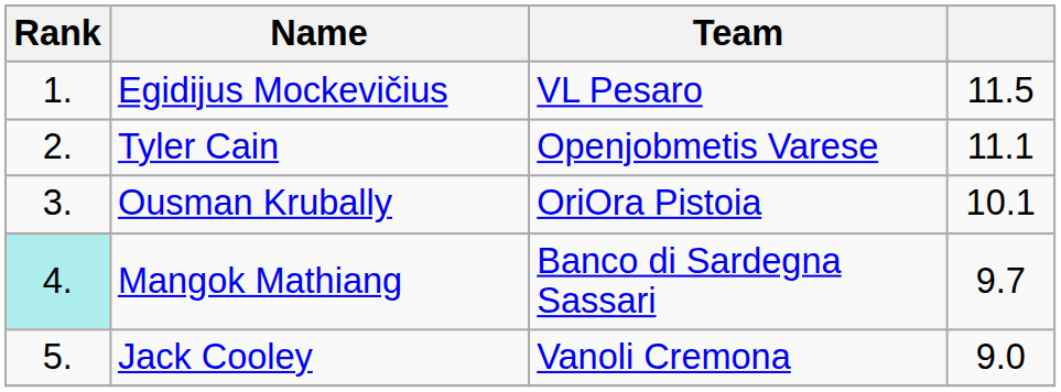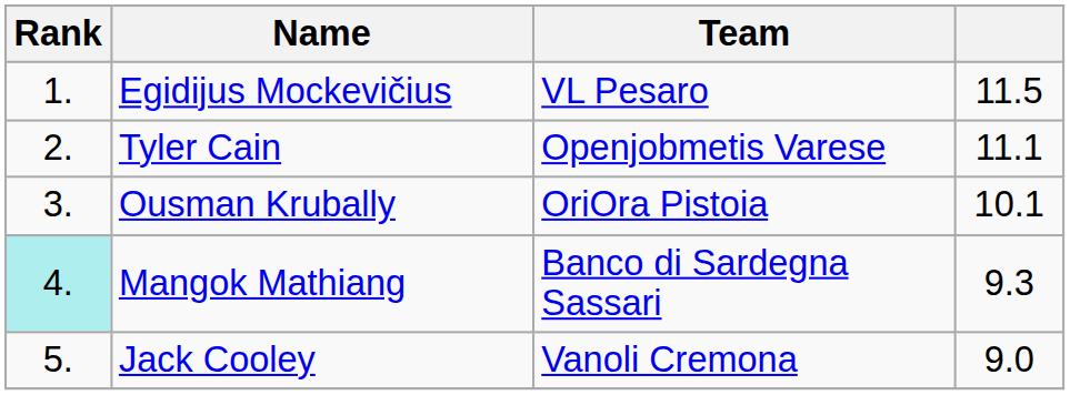Mangok Mathiang | column 4: 9.7 -> 9.3
